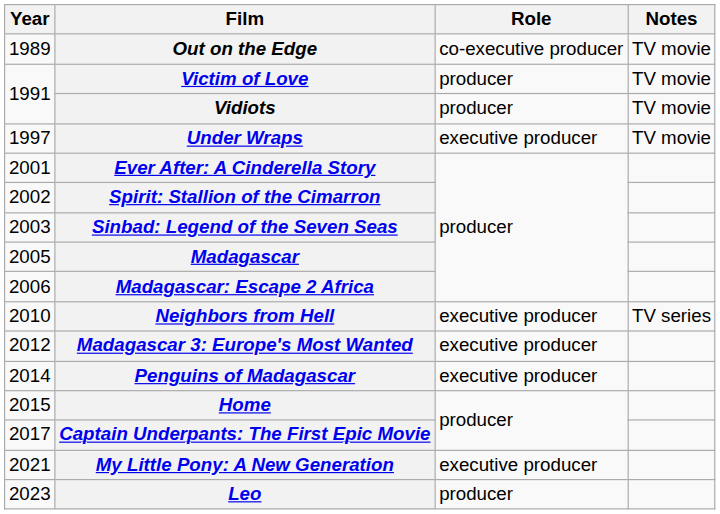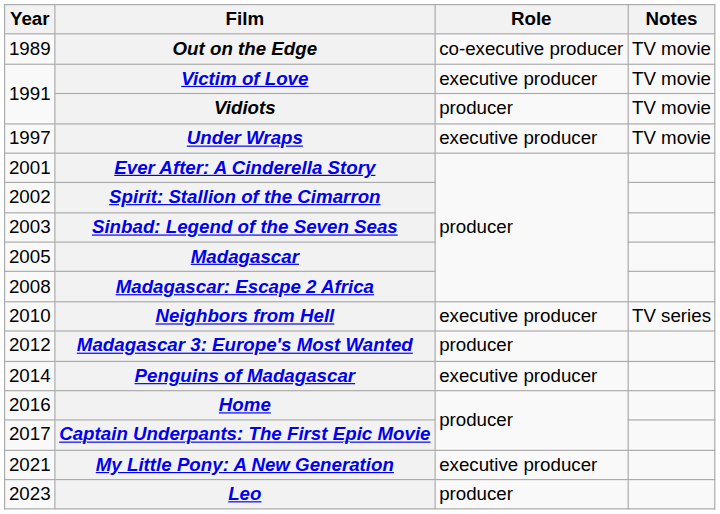Victim of Love | Role: producer -> executive producer
Madagascar: Escape 2 Africa | Year: 2006 -> 2008
Madagascar 3: Europe's Most Wanted | Role: executive producer -> producer
Home | Year: 2015 -> 2016
